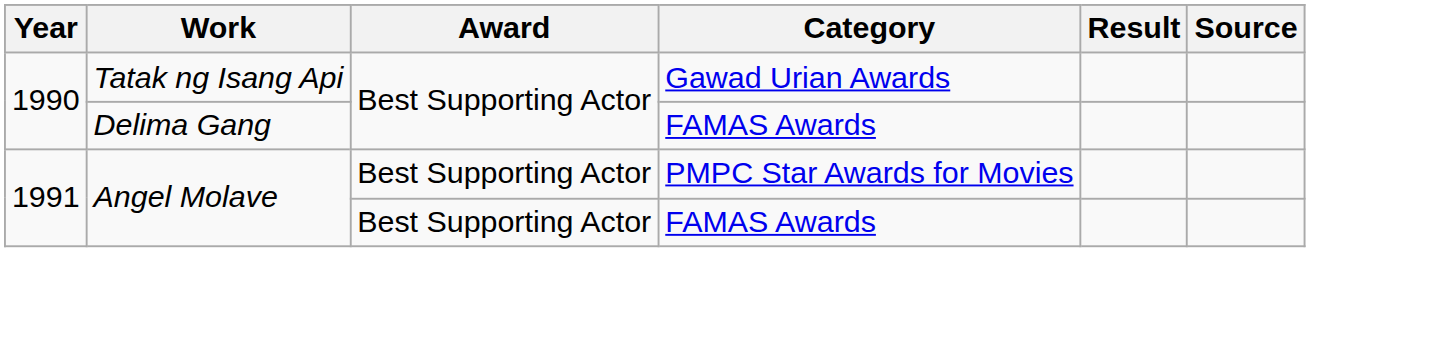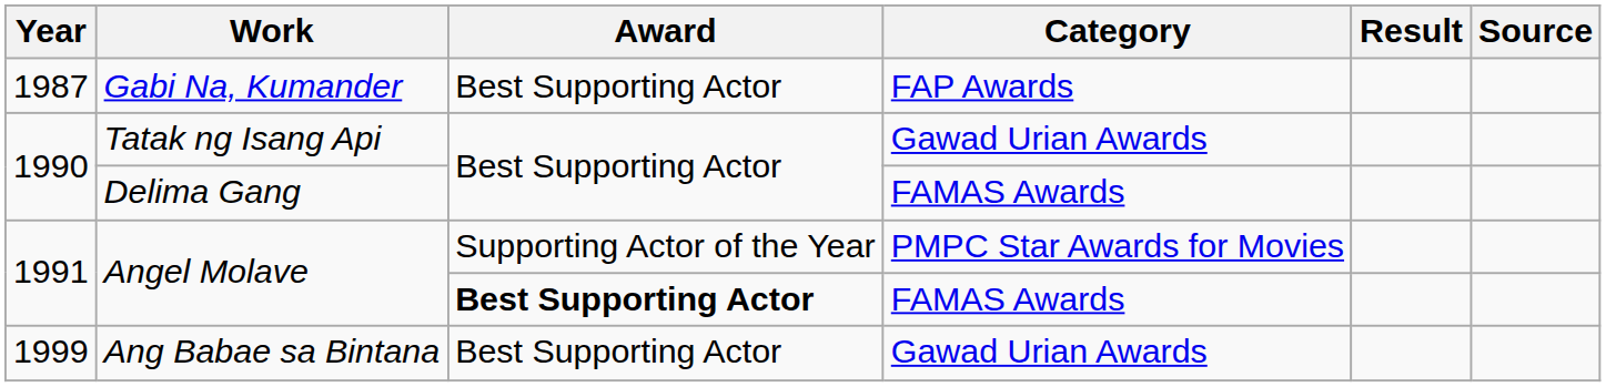+ row: 1987 | Gabi Na, Kumander | Best Supporting Actor | FAP Awards
Angel Molave / PMPC Star Awards for Movies | Award: Best Supporting Actor -> Supporting Actor of the Year
Angel Molave / FAMAS Awards | Award: normal -> bold
+ row: 1999 | Ang Babae sa Bintana | Best Supporting Actor | Gawad Urian Awards
